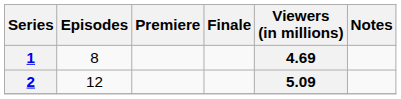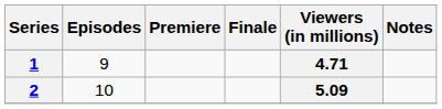1 | Episodes: 8 -> 9
1 | Viewers (in millions): 4.69 -> 4.71
2 | Episodes: 12 -> 10
